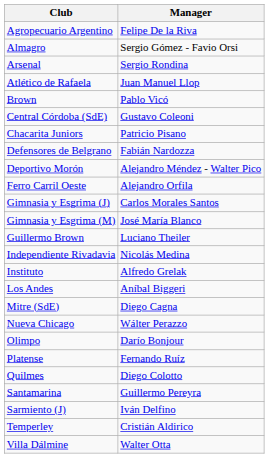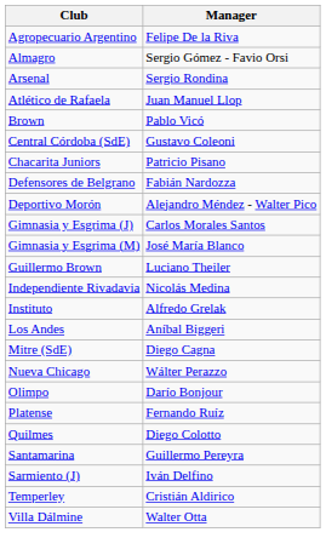- row: Ferro Carril Oeste | Alejandro Orfila
